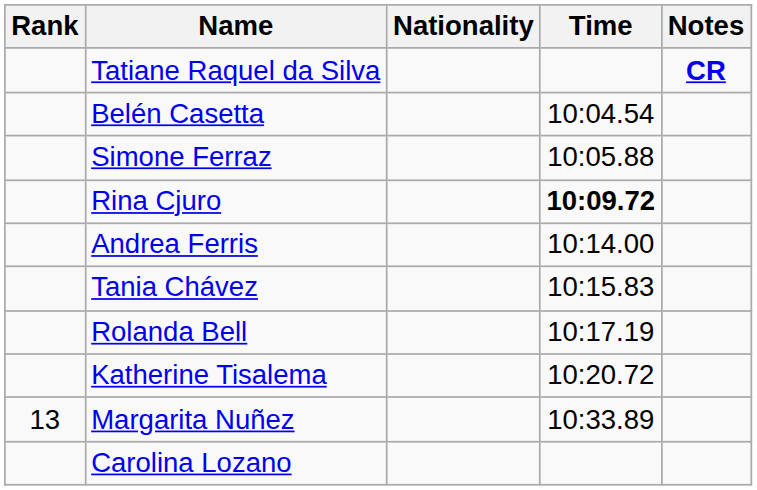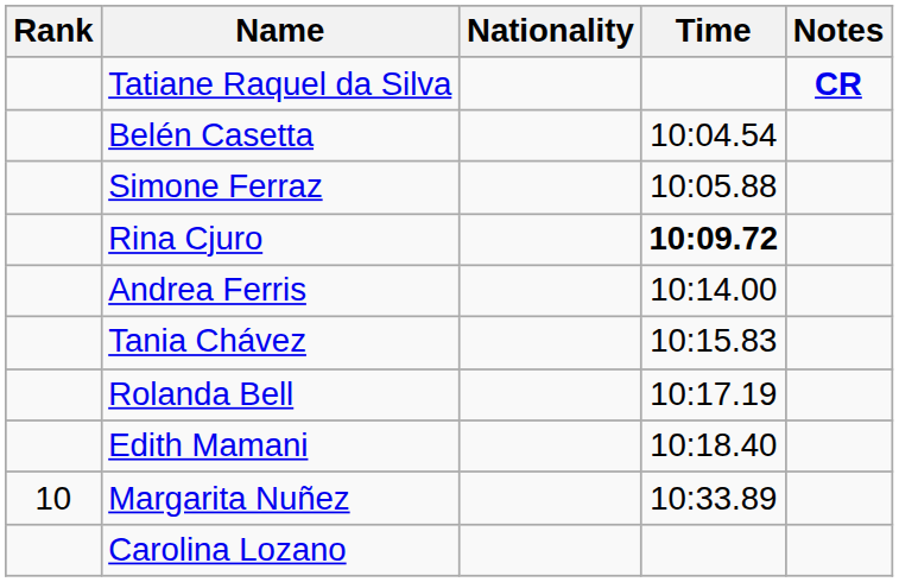+ row: Edith Mamani | 10:18.40
- row: Katherine Tisalema | 10:20.72
Margarita Nuñez | Rank: 13 -> 10
